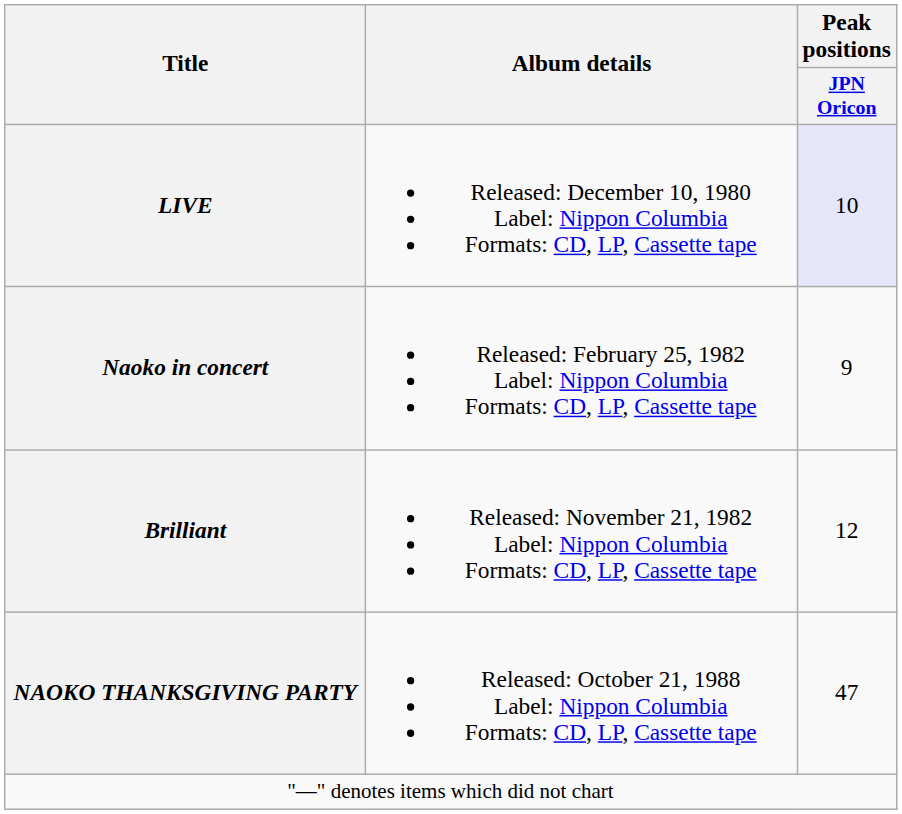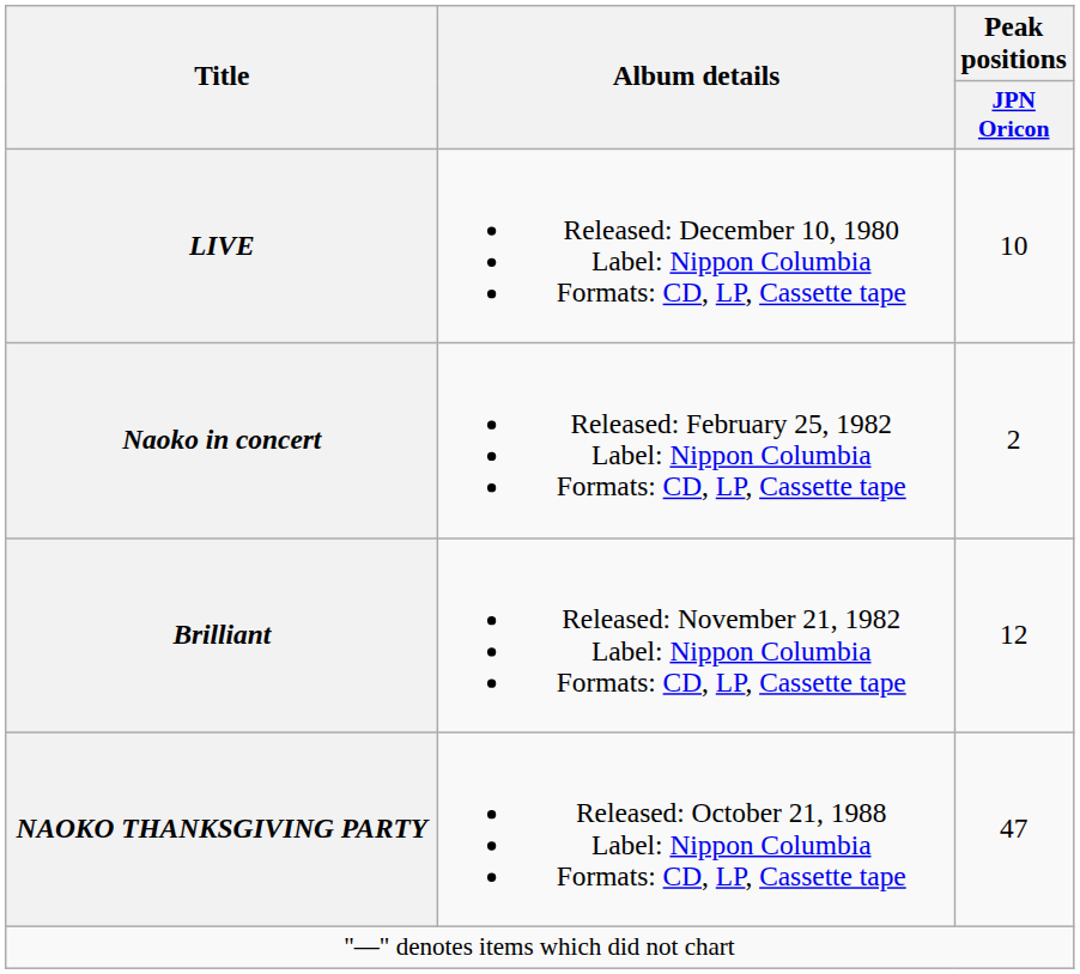LIVE | Peak positions / JPN Oricon: lavender background -> no background
Naoko in concert | Peak positions / JPN Oricon: 9 -> 2
